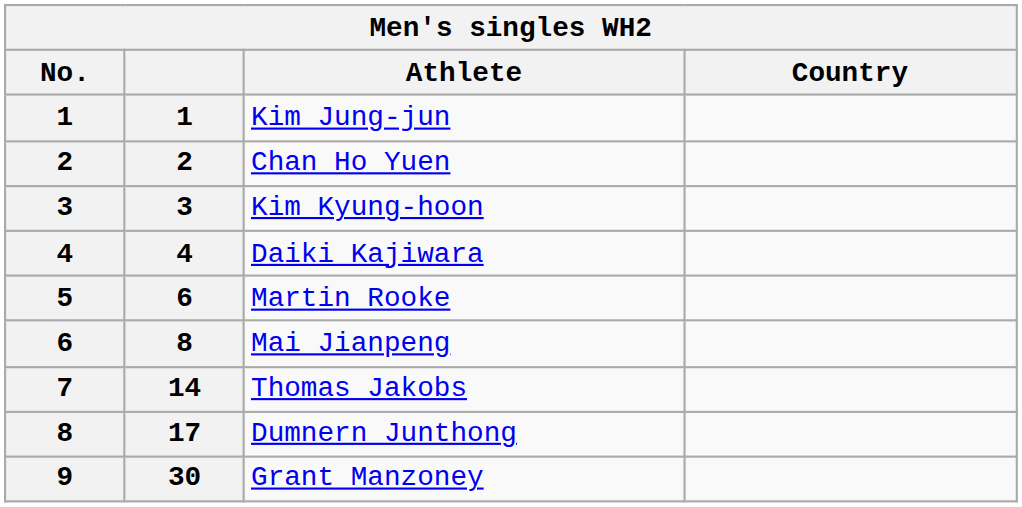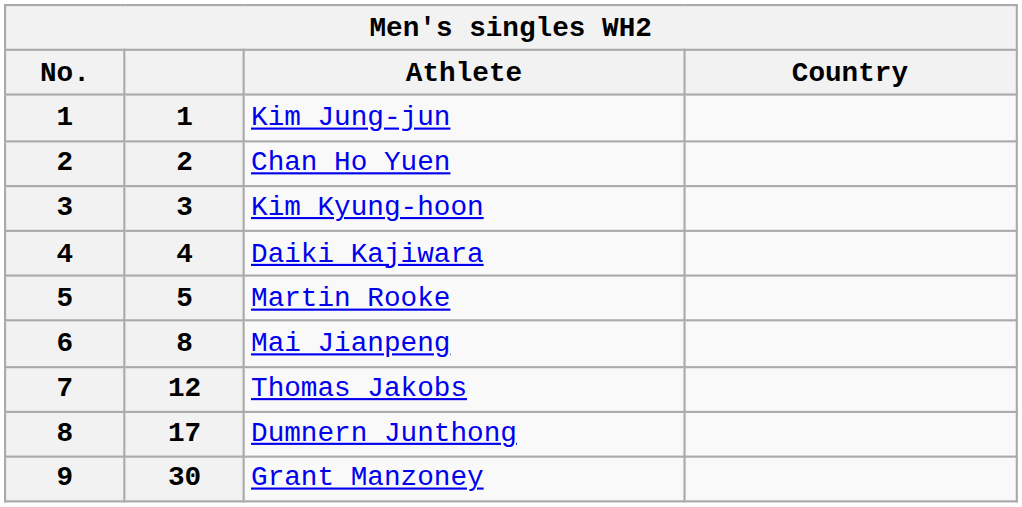Martin Rooke | column 2: 6 -> 5
Thomas Jakobs | column 2: 14 -> 12
